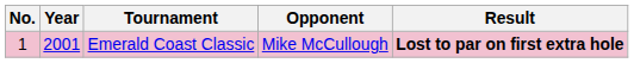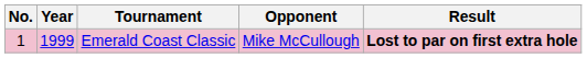Emerald Coast Classic | Year: 2001 -> 1999
